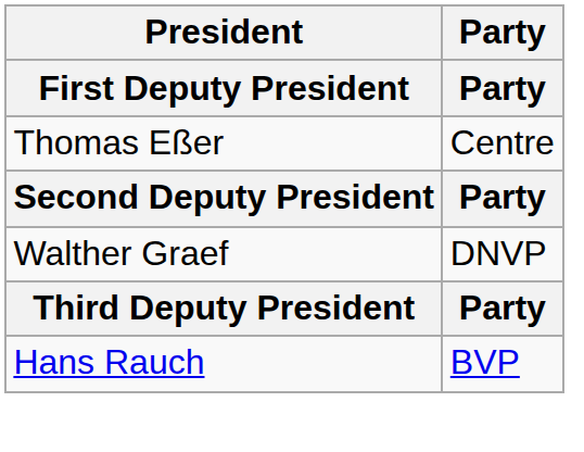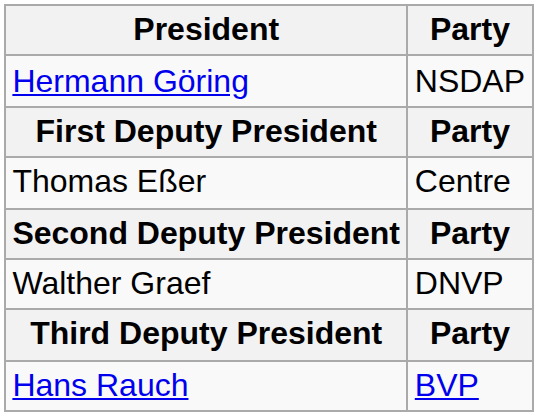+ row: Hermann Göring | NSDAP
